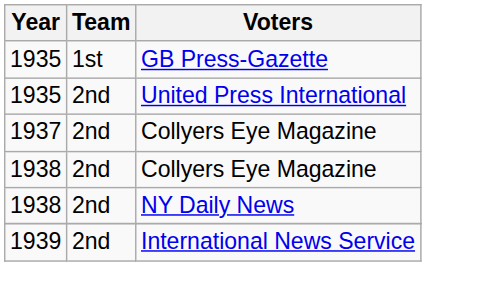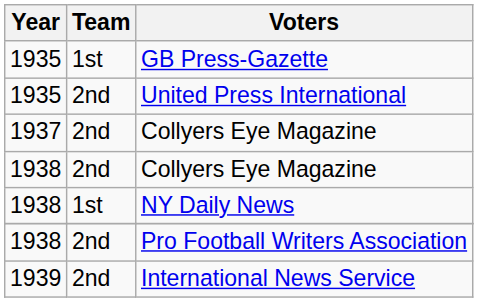NY Daily News | Team: 2nd -> 1st
+ row: 1938 | 2nd | Pro Football Writers Association
